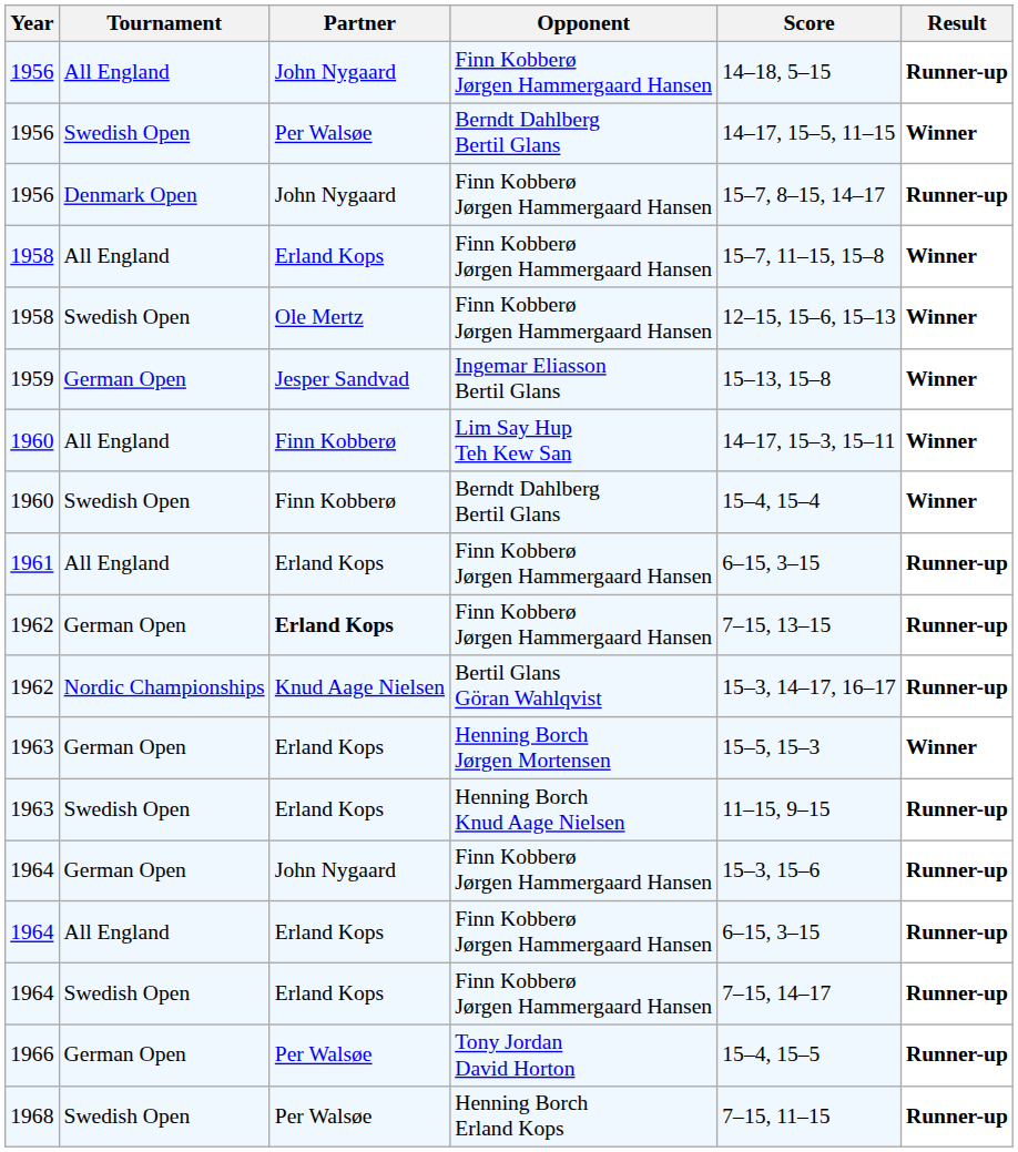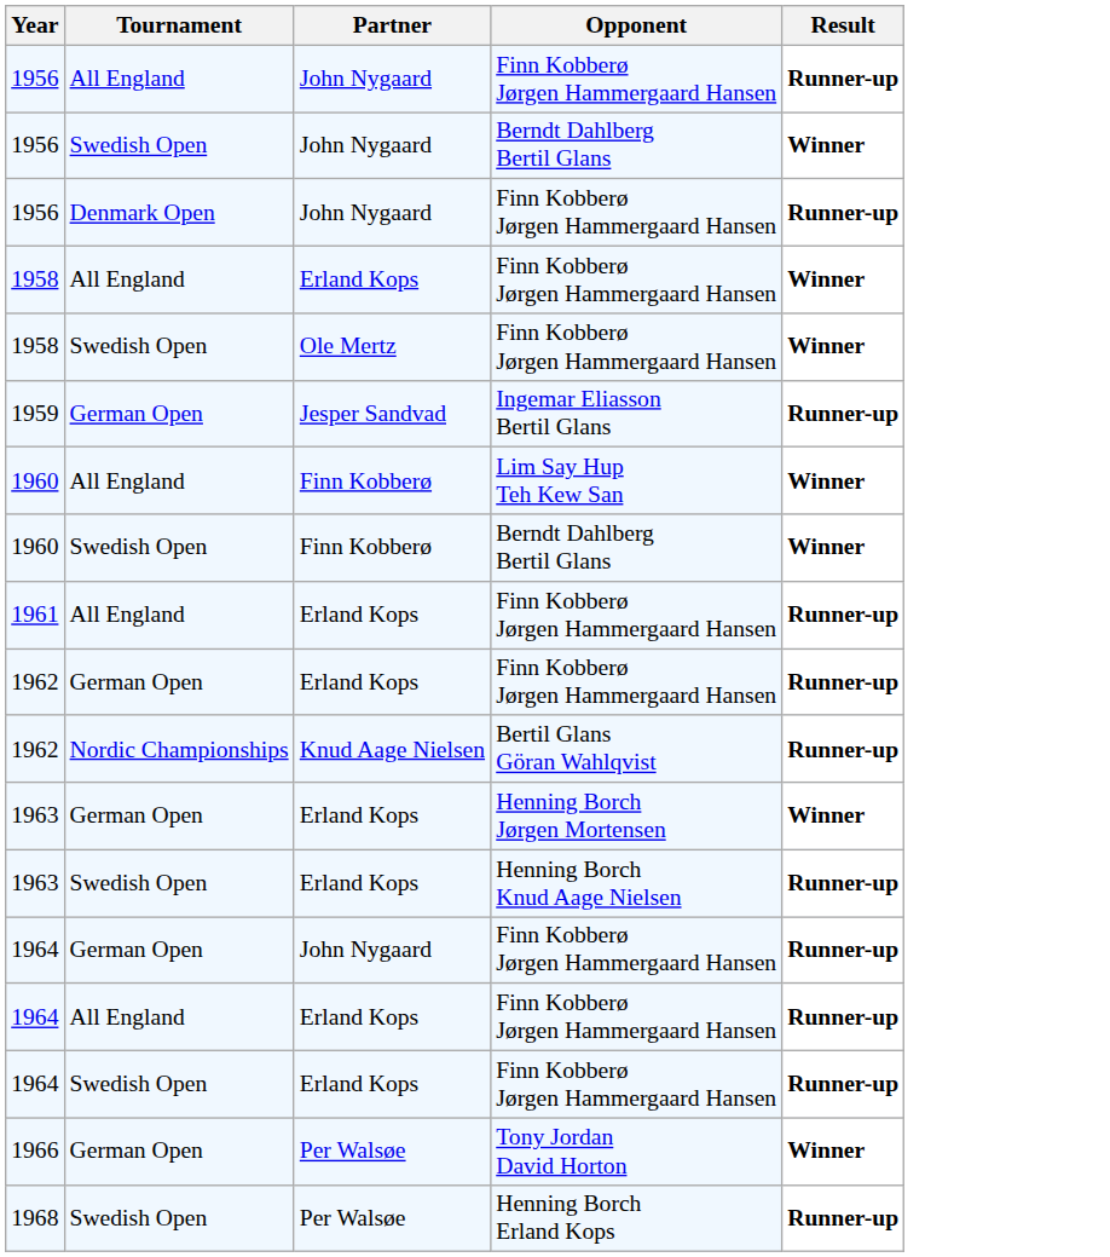- column: Score | 14–18, 5–15 | 14–17, 15–5, 11–15 | 15–7, 8–15, 14–17 | 15–7, 11–15, 15–8 | 12–15, 15–6, 15–13 | 15–13, 15–8 | 14–17, 15–3, 15–11 | 15–4, 15–4 | 6–15, 3–15 | 7–15, 13–15 | 15–3, 14–17, 16–17 | 15–5, 15–3 | 11–15, 9–15 | 15–3, 15–6 | 6–15, 3–15 | 7–15, 14–17 | 15–4, 15–5 | 7–15, 11–15
1956 / Swedish Open | Partner: Per Walsøe -> John Nygaard
1959 | Result: Winner -> Runner-up
1962 / German Open | Partner: bold -> normal
1966 | Result: Runner-up -> Winner
